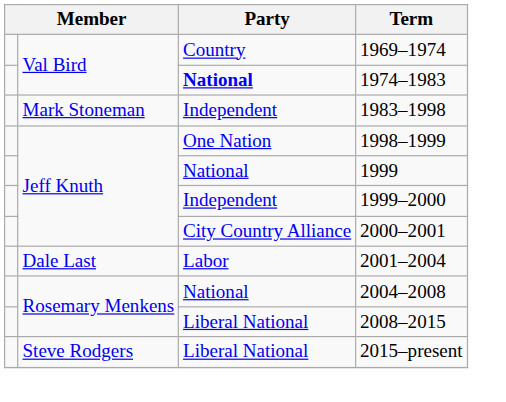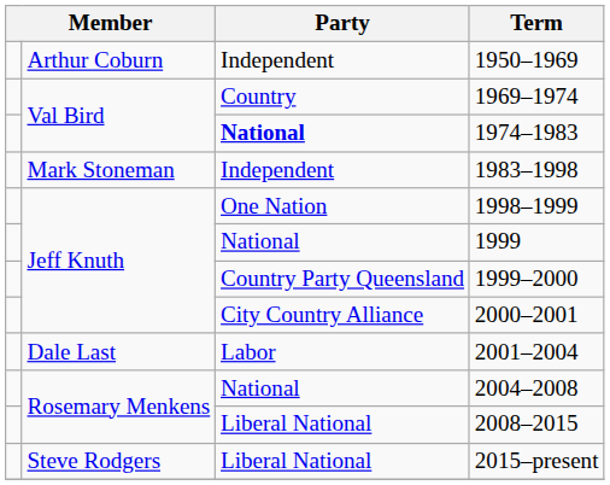+ row: Arthur Coburn | Independent | 1950–1969
1999–2000 | Party: Independent -> Country Party Queensland
